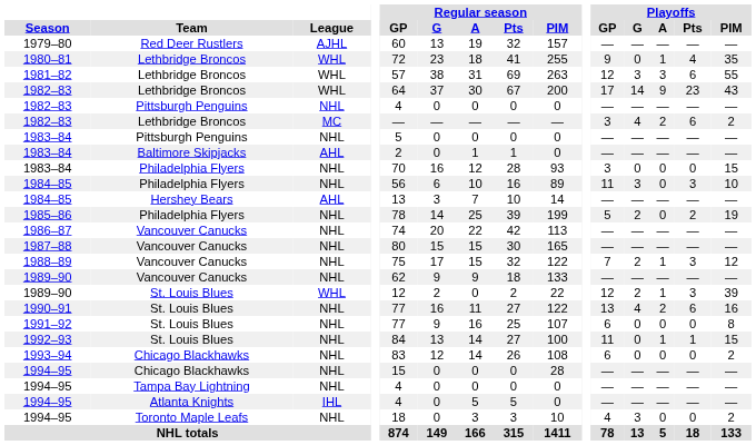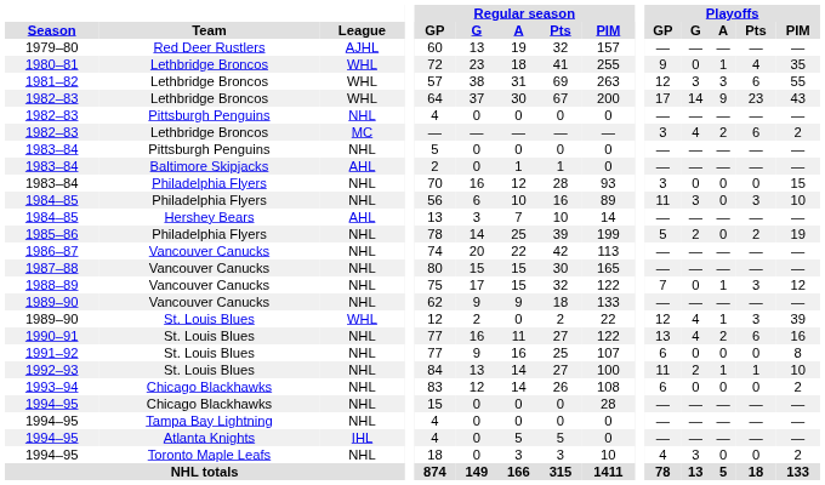1988–89 | Playoffs / G: 2 -> 0
1989–90 / St. Louis Blues | Playoffs / G: 2 -> 4
1992–93 | Playoffs / G: 0 -> 2
1992–93 | Playoffs / PIM: 15 -> 10
